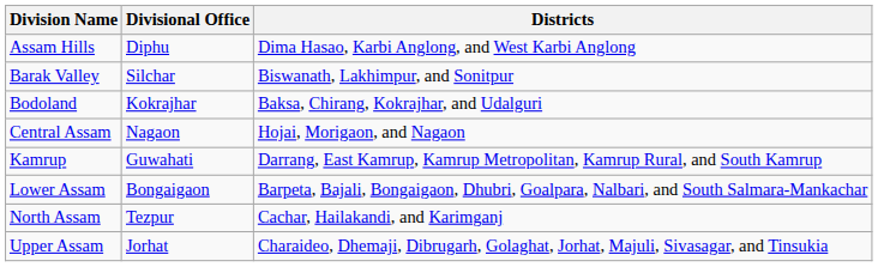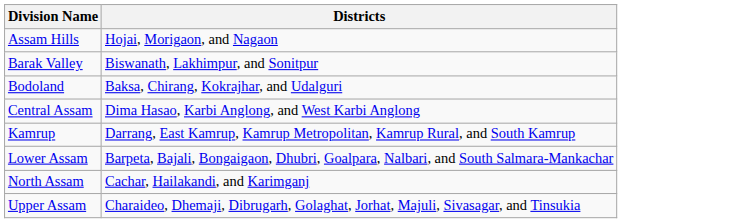- column: Divisional Office | Diphu | Silchar | Kokrajhar | Nagaon | Guwahati | Bongaigaon | Tezpur | Jorhat
Assam Hills | Districts: Dima Hasao, Karbi Anglong, and West Karbi Anglong -> Hojai, Morigaon, and Nagaon
Central Assam | Districts: Hojai, Morigaon, and Nagaon -> Dima Hasao, Karbi Anglong, and West Karbi Anglong
